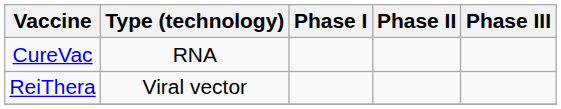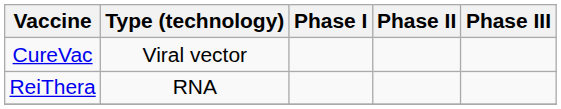CureVac | Type (technology): RNA -> Viral vector
ReiThera | Type (technology): Viral vector -> RNA
